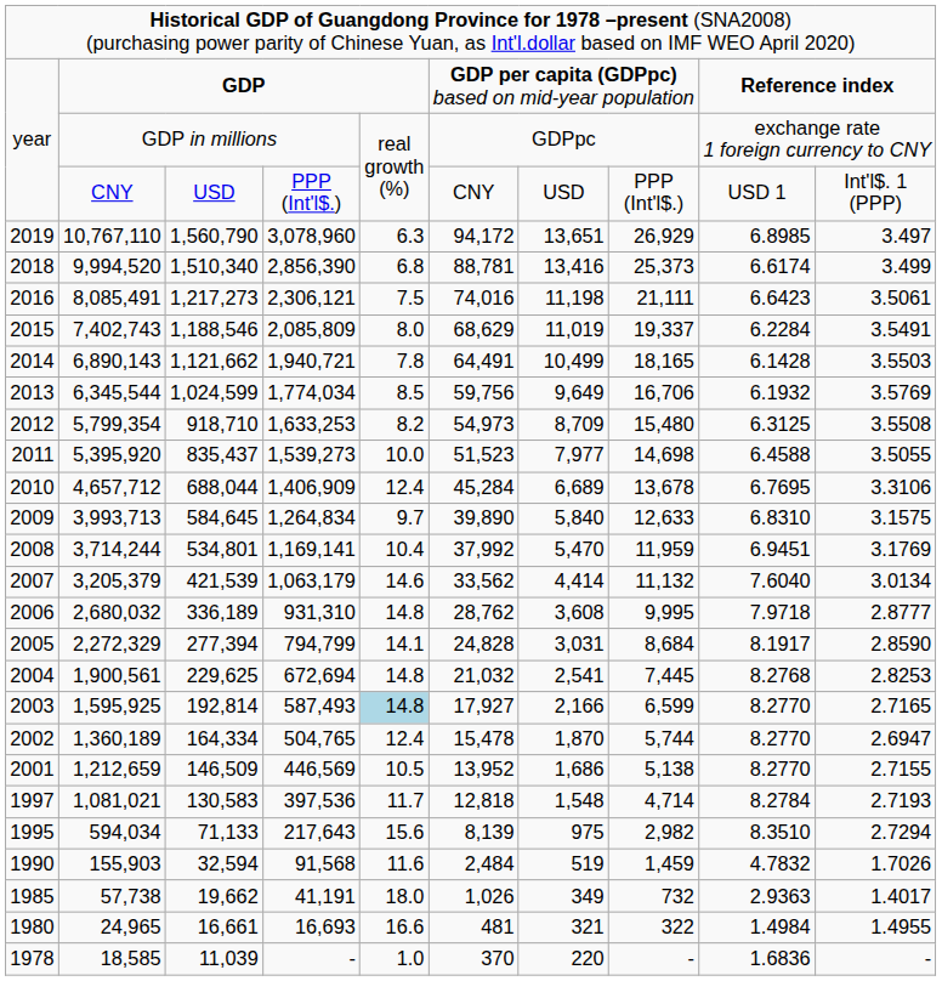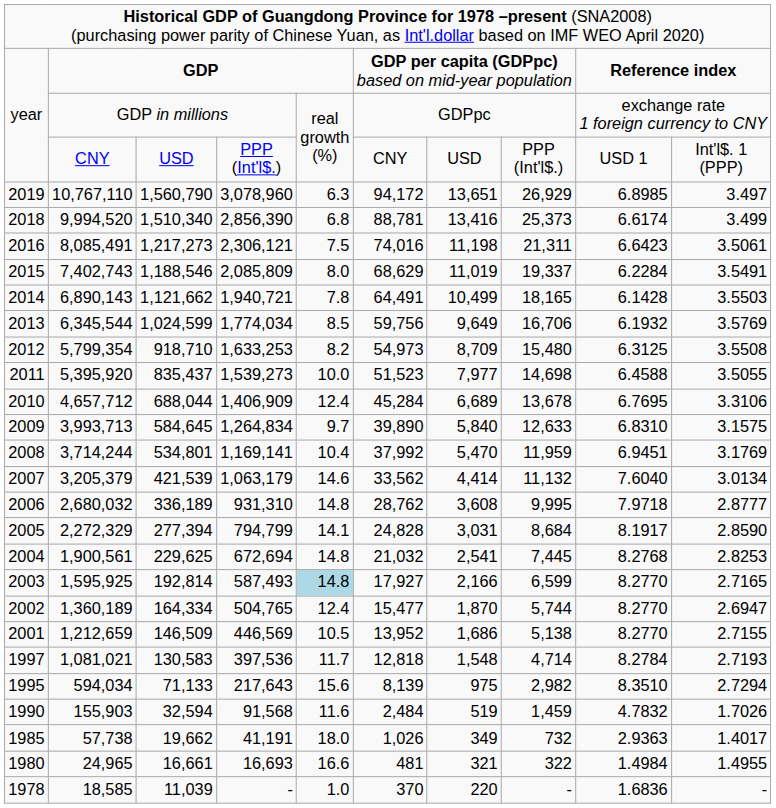8,085,491 | column 8: 21,111 -> 21,311
1,360,189 | column 6: 15,478 -> 15,477
